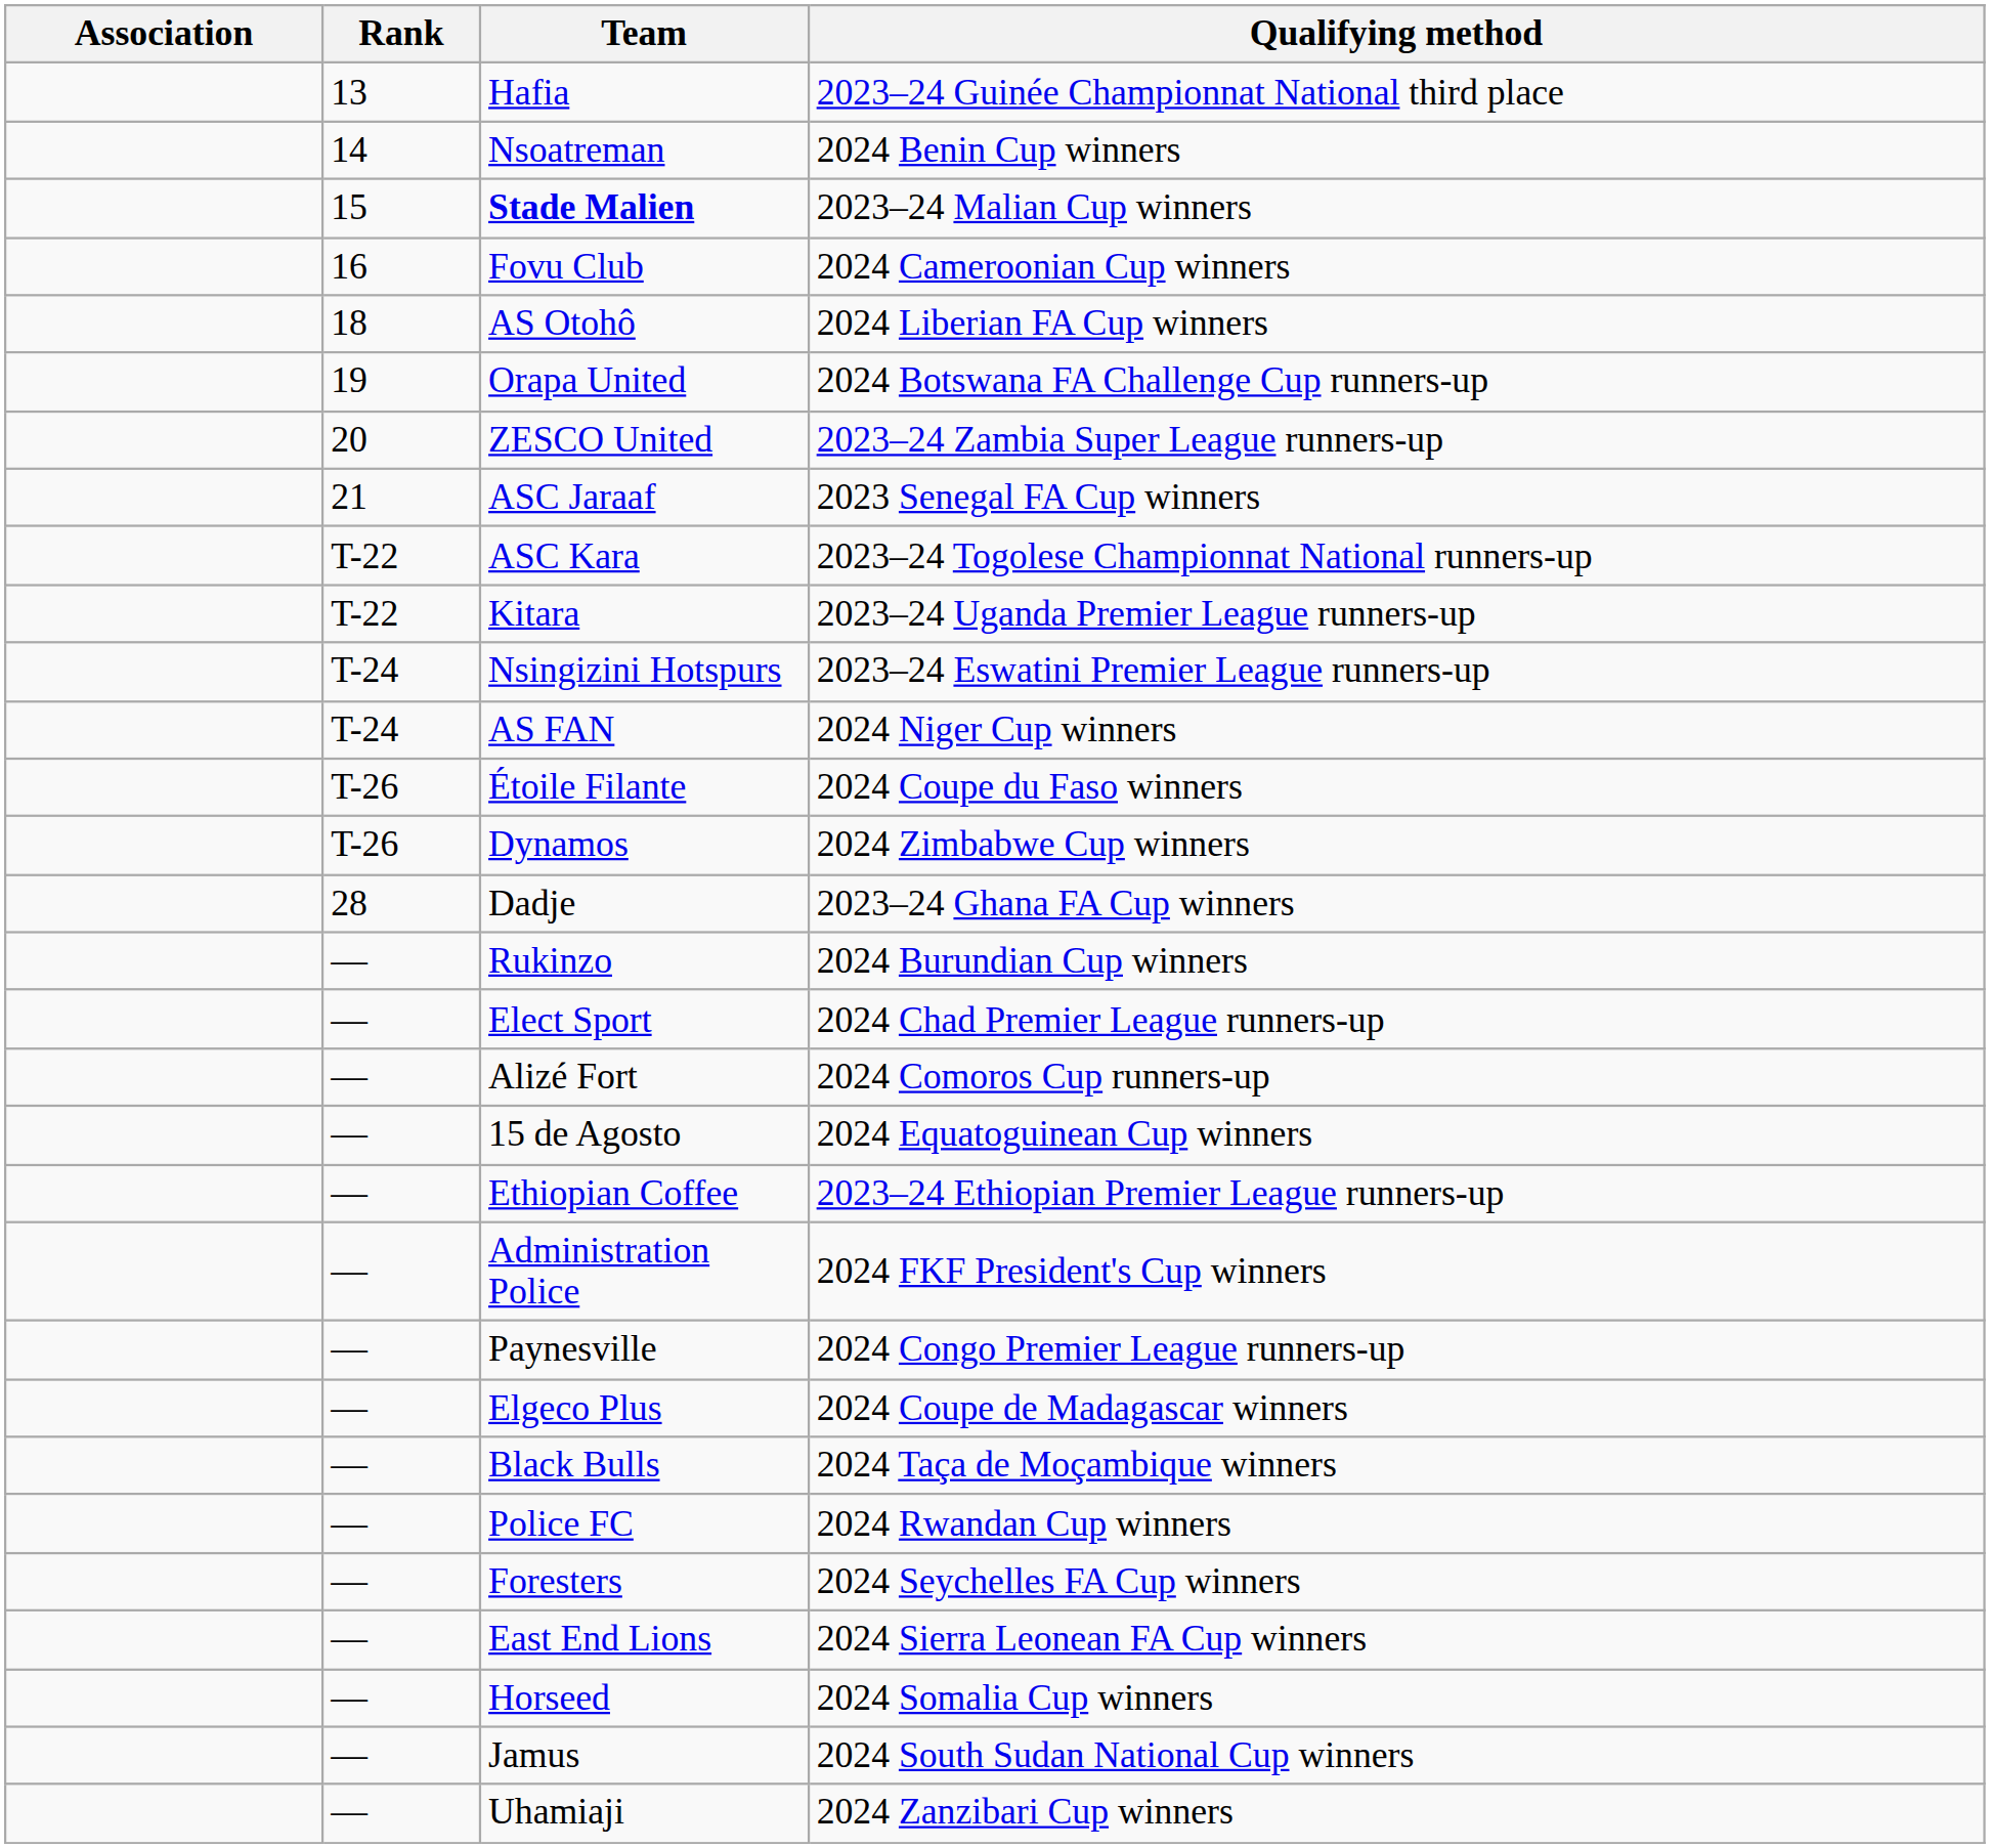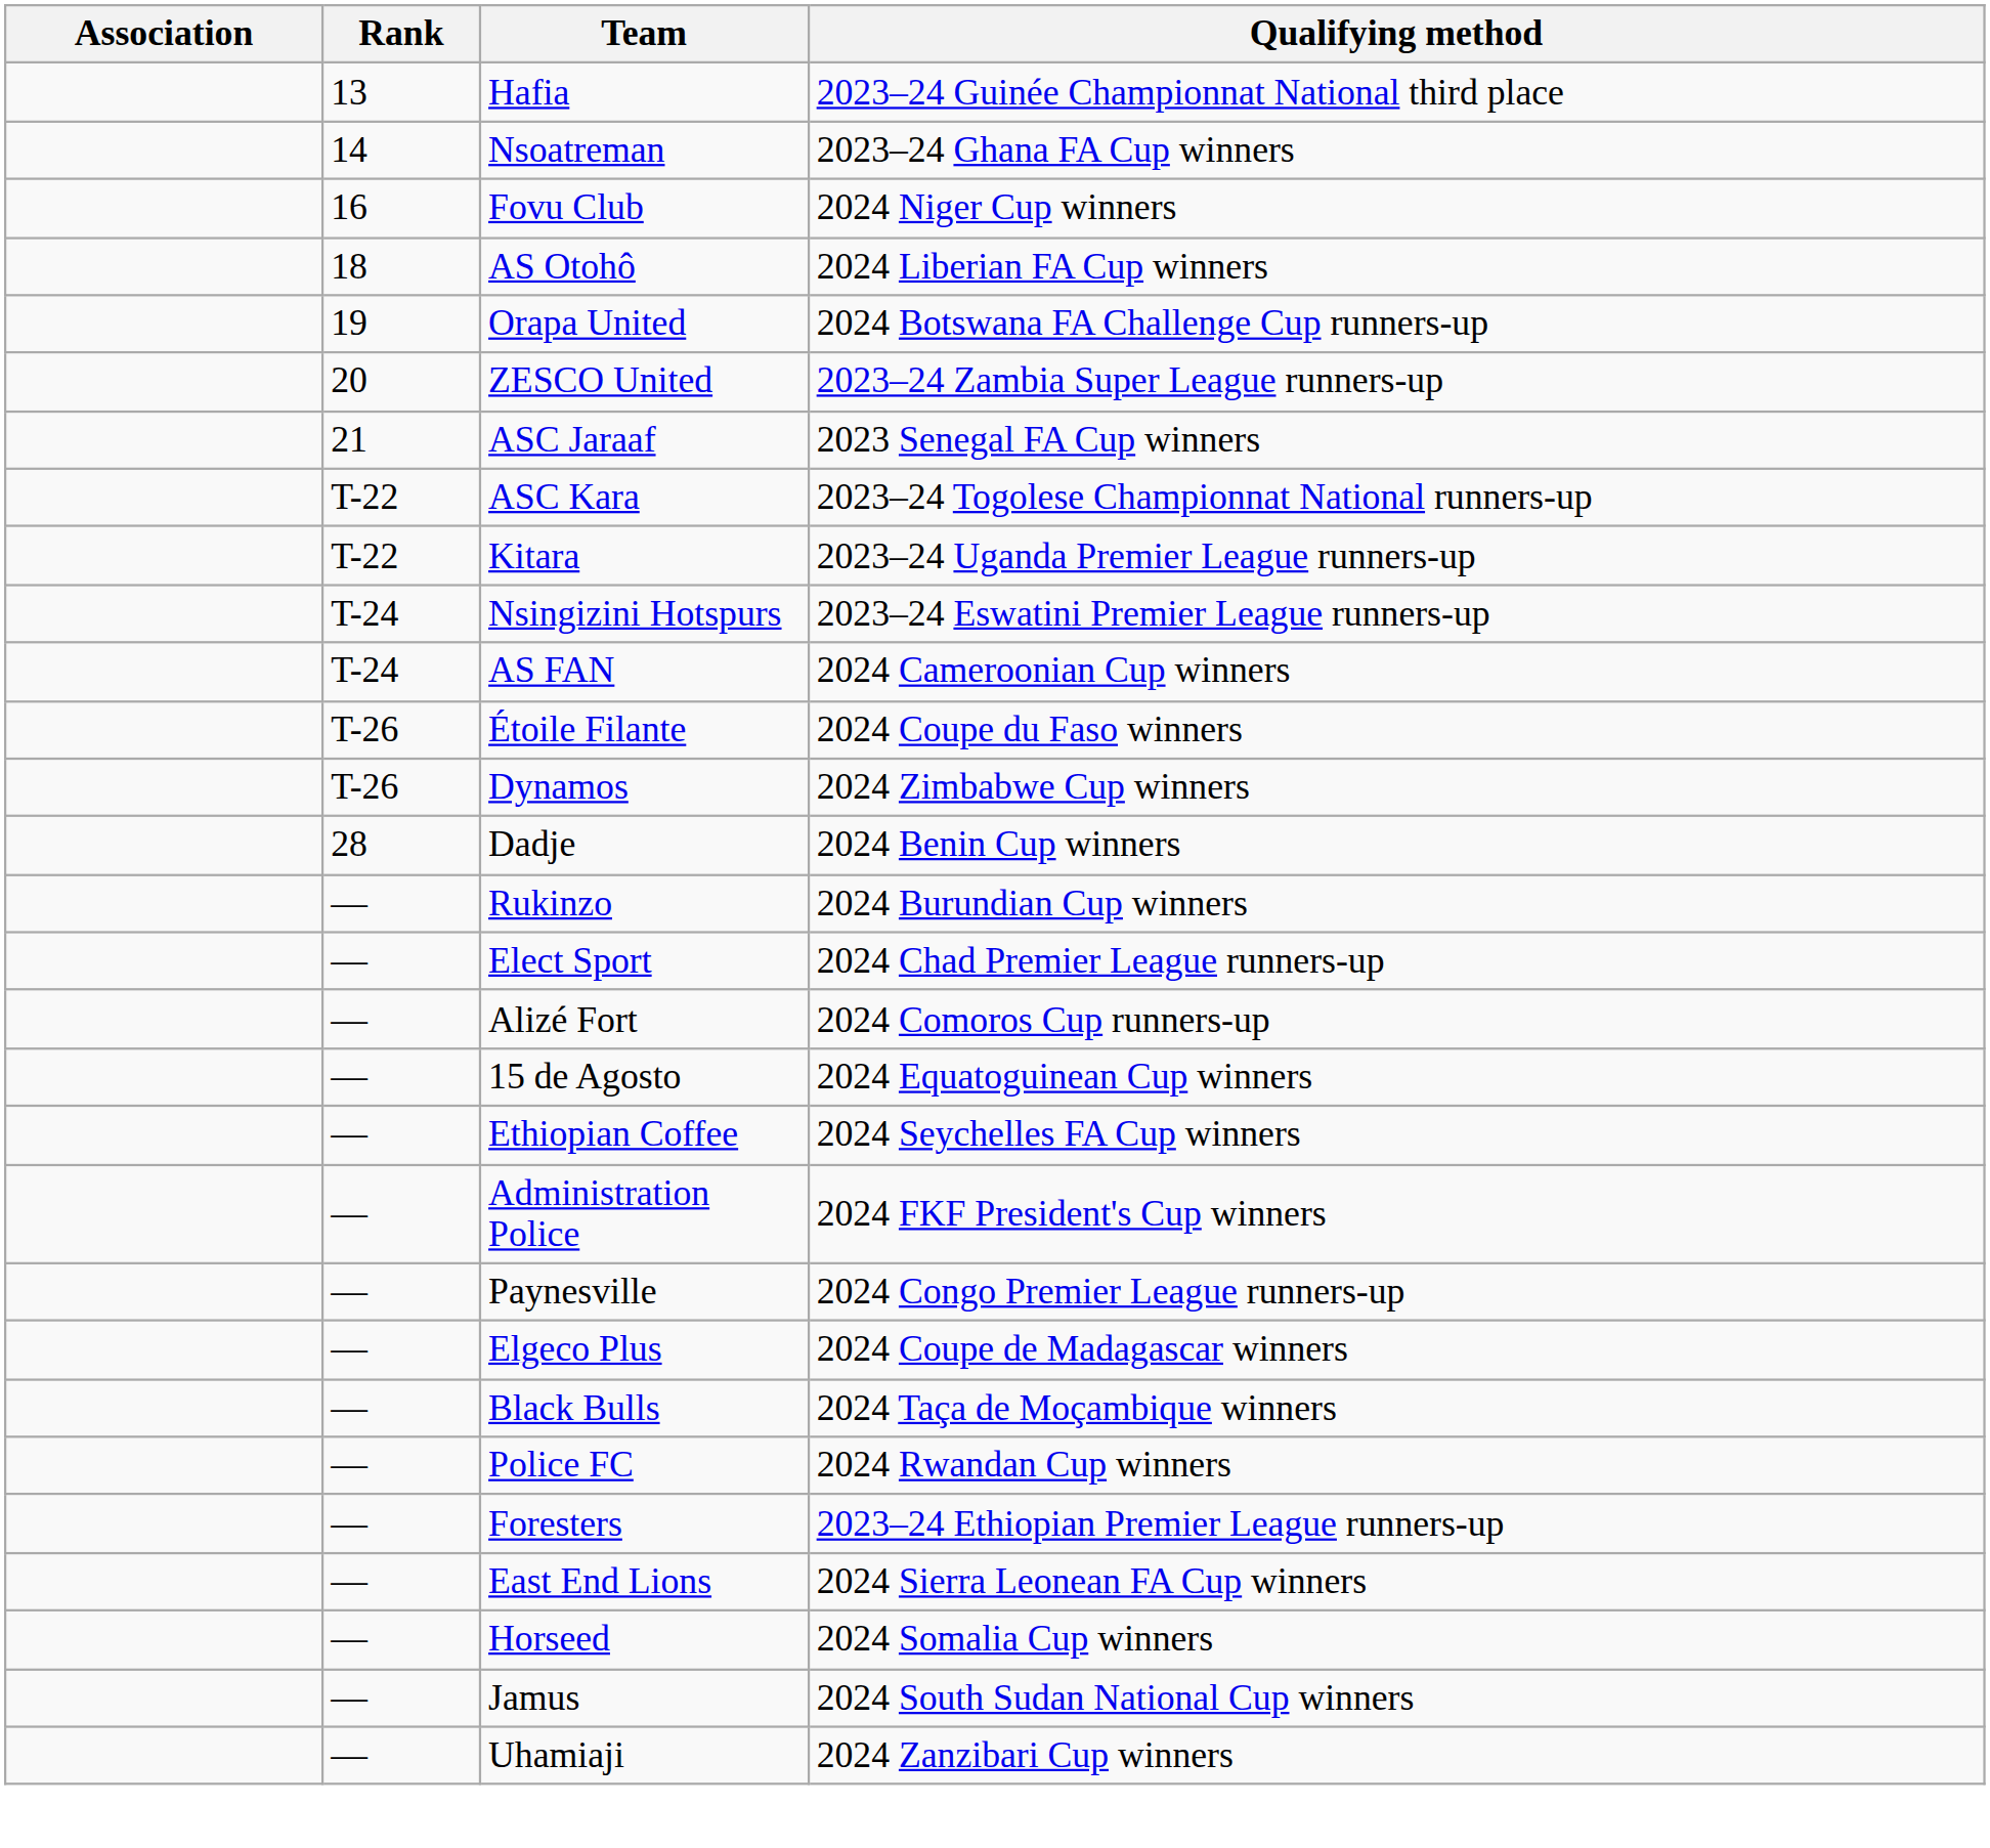Nsoatreman | Qualifying method: 2024 Benin Cup winners -> 2023–24 Ghana FA Cup winners
- row: 15 | Stade Malien | 2023–24 Malian Cup winners
Fovu Club | Qualifying method: 2024 Cameroonian Cup winners -> 2024 Niger Cup winners
AS FAN | Qualifying method: 2024 Niger Cup winners -> 2024 Cameroonian Cup winners
Dadje | Qualifying method: 2023–24 Ghana FA Cup winners -> 2024 Benin Cup winners
Ethiopian Coffee | Qualifying method: 2023–24 Ethiopian Premier League runners-up -> 2024 Seychelles FA Cup winners
Foresters | Qualifying method: 2024 Seychelles FA Cup winners -> 2023–24 Ethiopian Premier League runners-up
